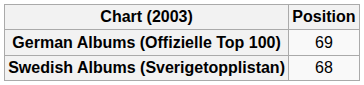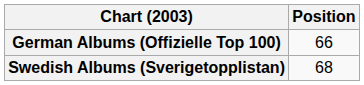German Albums (Offizielle Top 100) | Position: 69 -> 66
